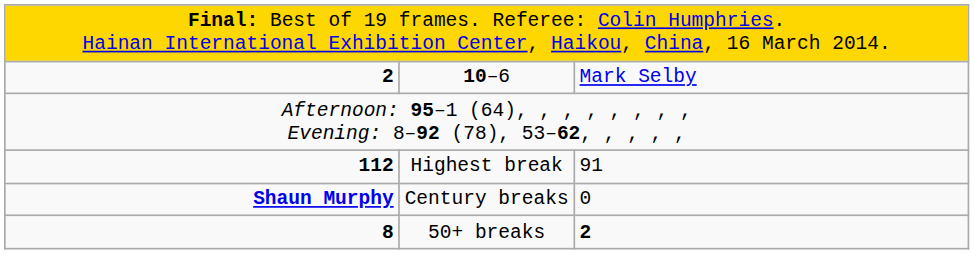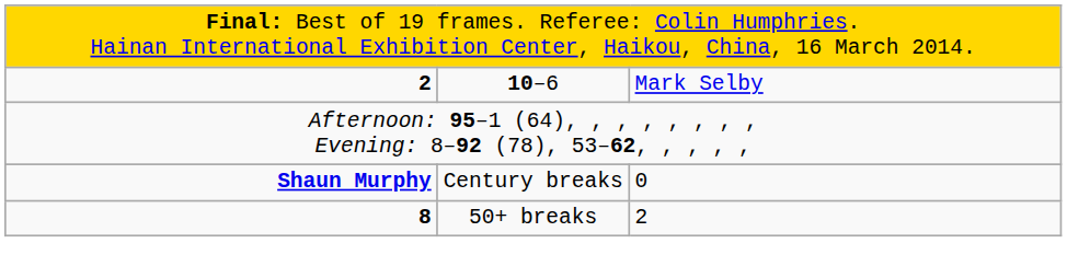- row: 112 | Highest break | 91
50+ breaks | column 3: bold -> normal
